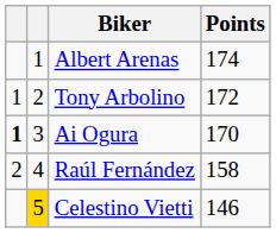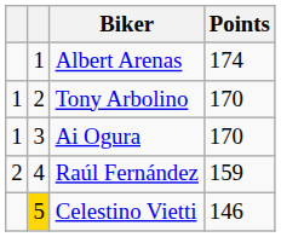Tony Arbolino | Points: 172 -> 170
Ai Ogura | column 1: bold -> normal
Raúl Fernández | Points: 158 -> 159
